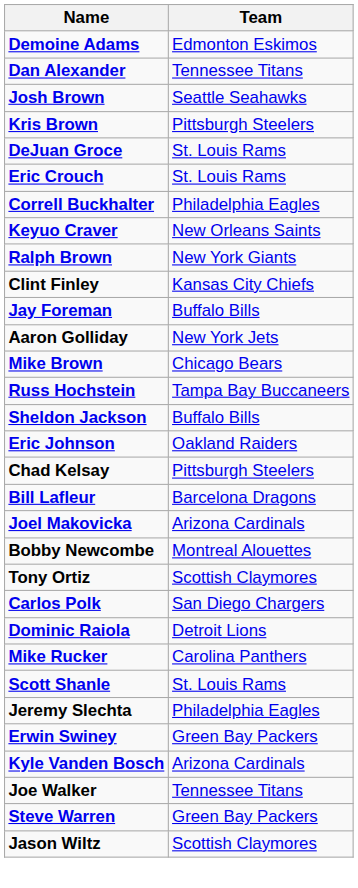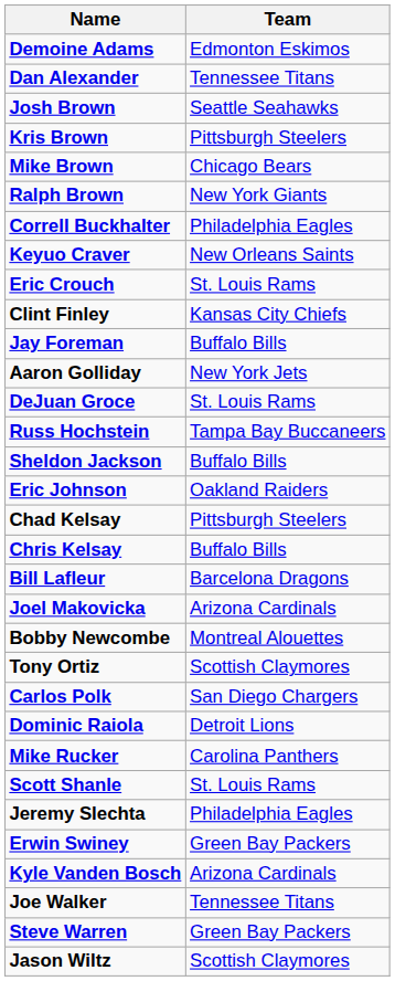rows swapped: Mike Brown <-> DeJuan Groce
rows swapped: Ralph Brown <-> Eric Crouch
+ row: Chris Kelsay | Buffalo Bills
